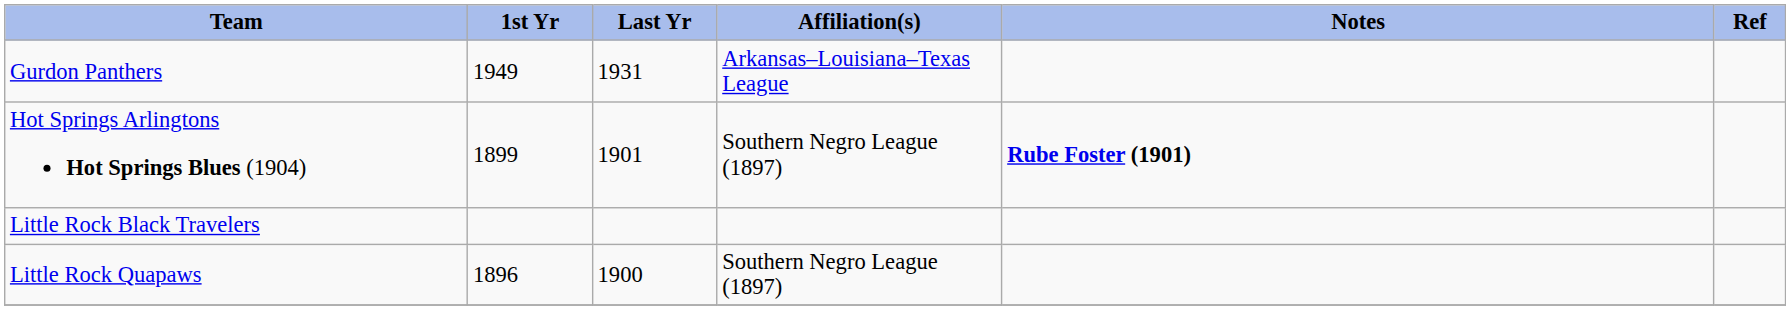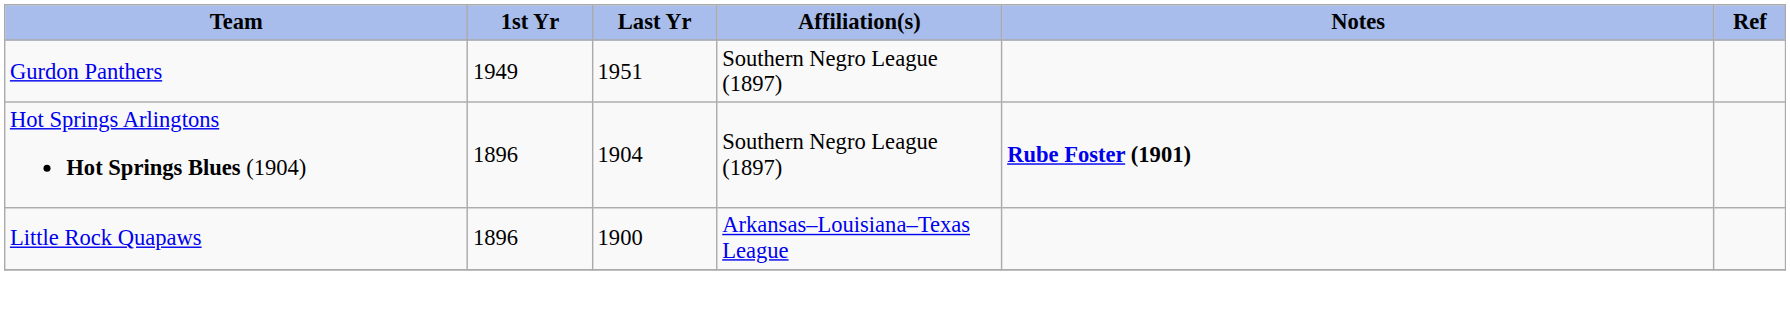Gurdon Panthers | Last Yr: 1931 -> 1951
Gurdon Panthers | Affiliation(s): Arkansas–Louisiana–Texas League -> Southern Negro League (1897)
Hot Springs Arlingtons Hot Springs Blues (1904) | 1st Yr: 1899 -> 1896
Hot Springs Arlingtons Hot Springs Blues (1904) | Last Yr: 1901 -> 1904
- row: Little Rock Black Travelers
Little Rock Quapaws | Affiliation(s): Southern Negro League (1897) -> Arkansas–Louisiana–Texas League
